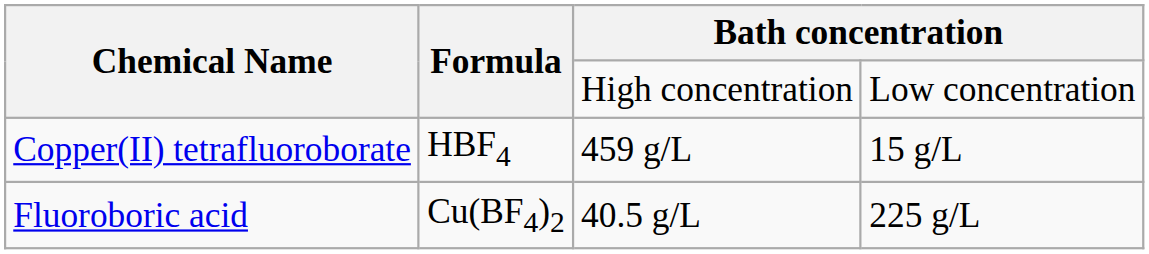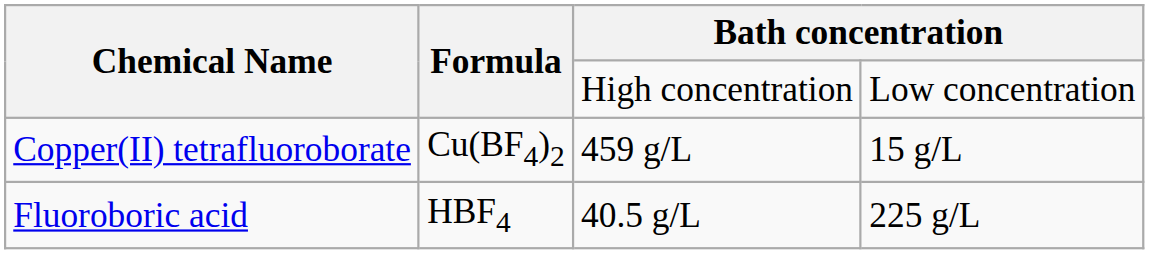Copper(II) tetrafluoroborate | Formula: HBF4 -> Cu(BF4)2
Fluoroboric acid | Formula: Cu(BF4)2 -> HBF4
